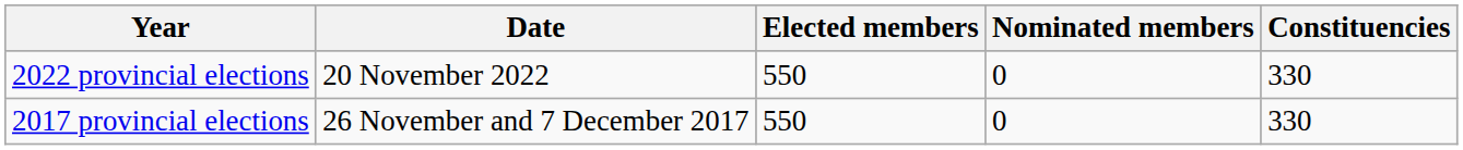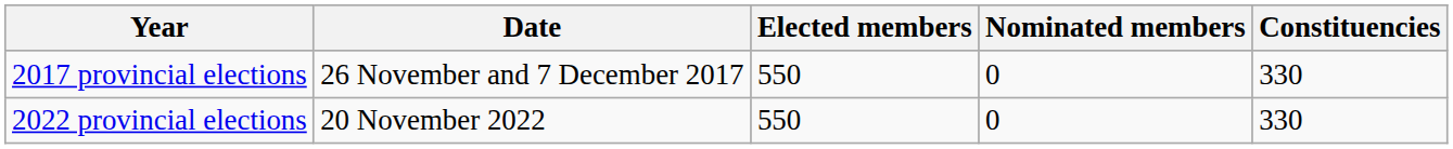rows swapped: 2017 provincial elections <-> 2022 provincial elections
